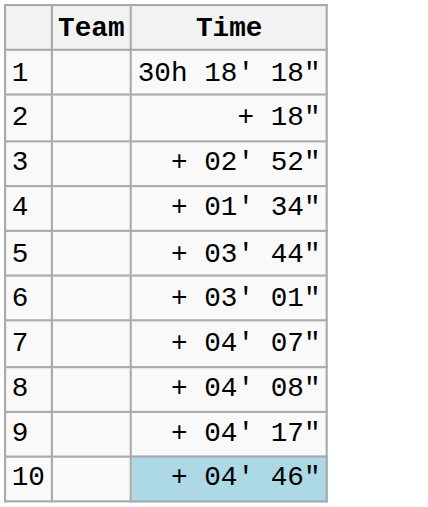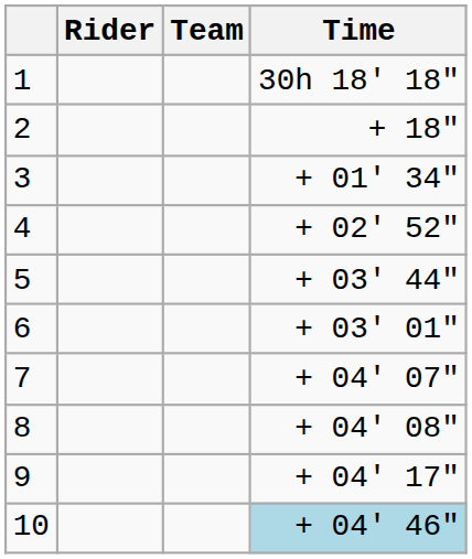+ column: Rider
3 | Time: + 02' 52" -> + 01' 34"
4 | Time: + 01' 34" -> + 02' 52"
